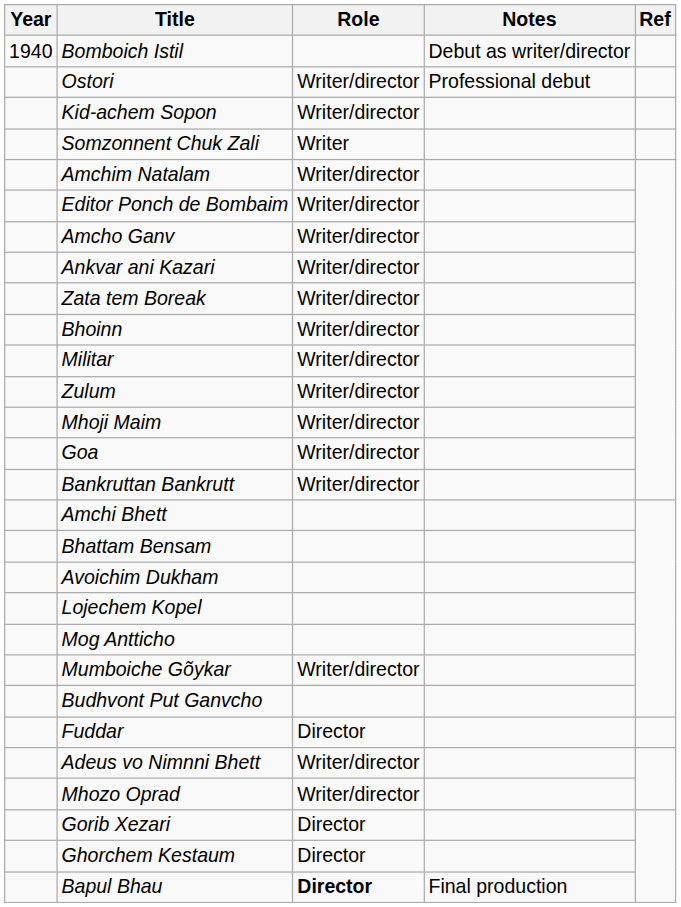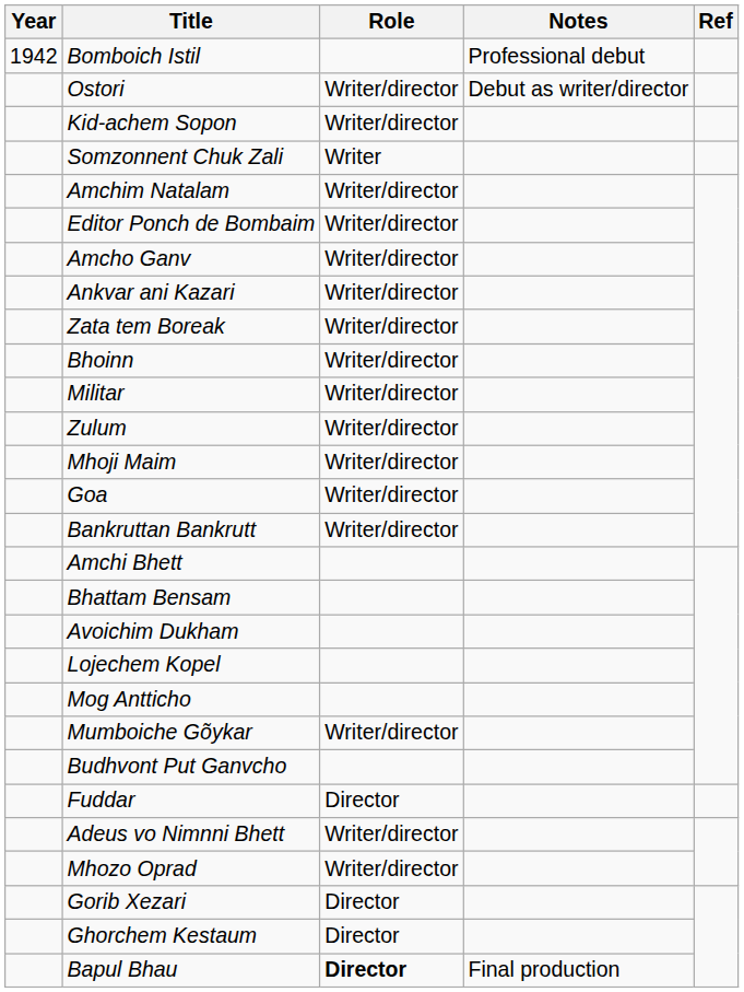Bomboich Istil | Year: 1940 -> 1942
Bomboich Istil | Notes: Debut as writer/director -> Professional debut
Ostori | Notes: Professional debut -> Debut as writer/director
